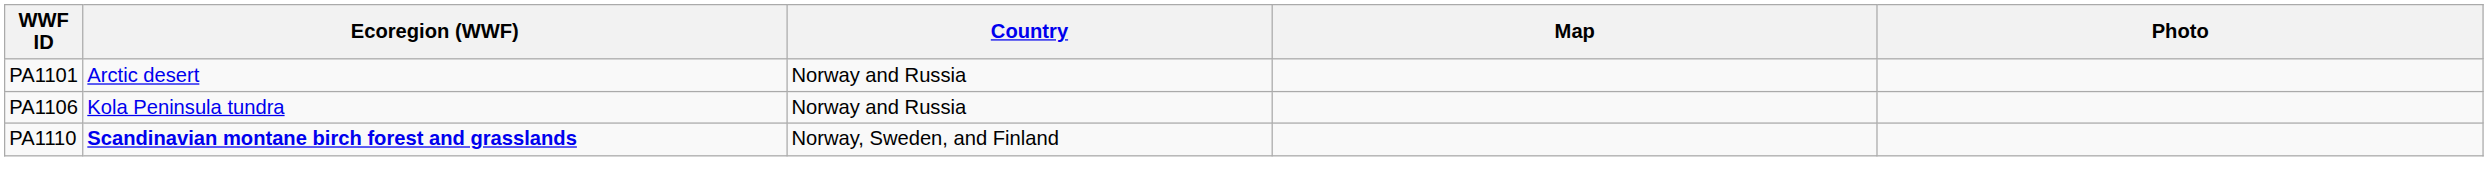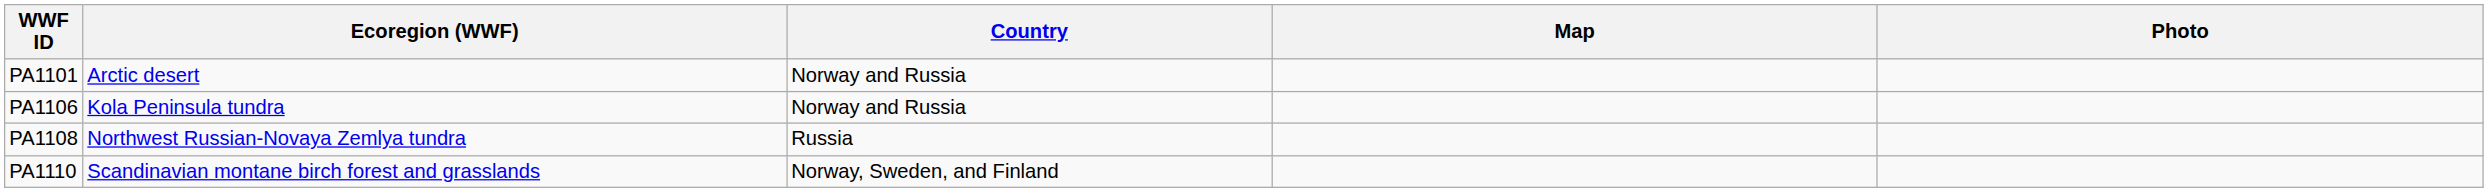+ row: PA1108 | Northwest Russian-Novaya Zemlya tundra | Russia
PA1110 | Ecoregion (WWF): bold -> normal
